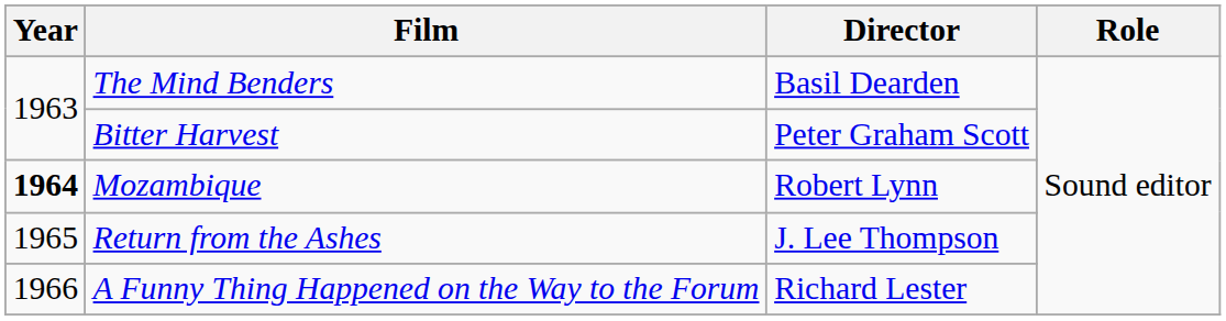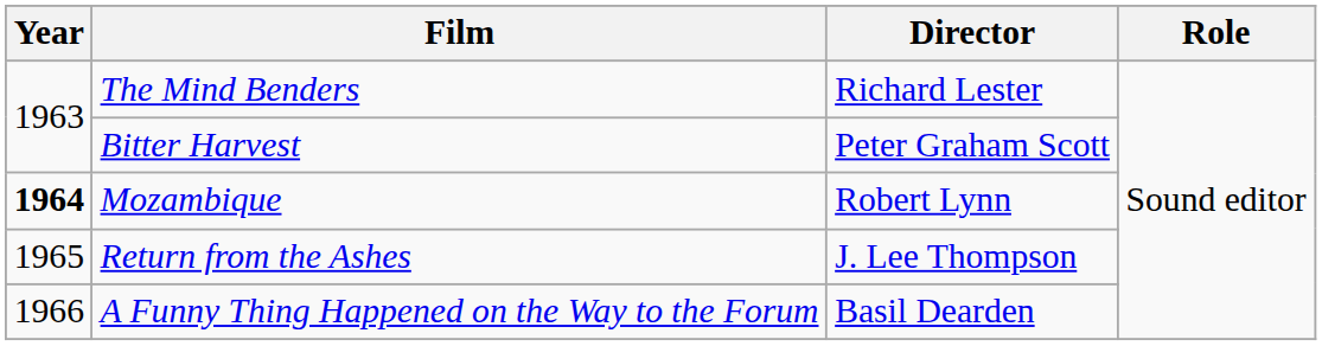The Mind Benders | Director: Basil Dearden -> Richard Lester
A Funny Thing Happened on the Way to the Forum | Director: Richard Lester -> Basil Dearden
